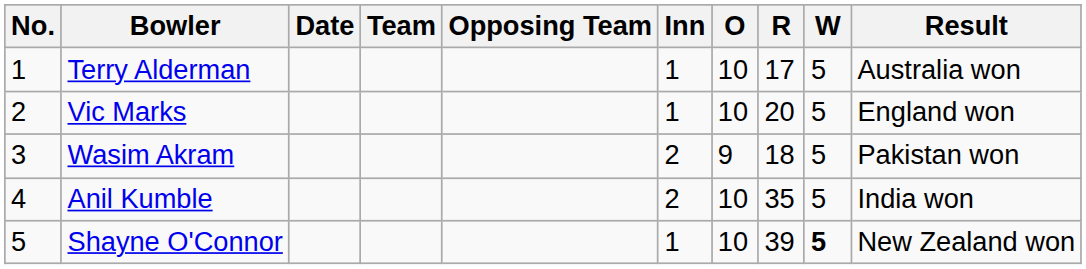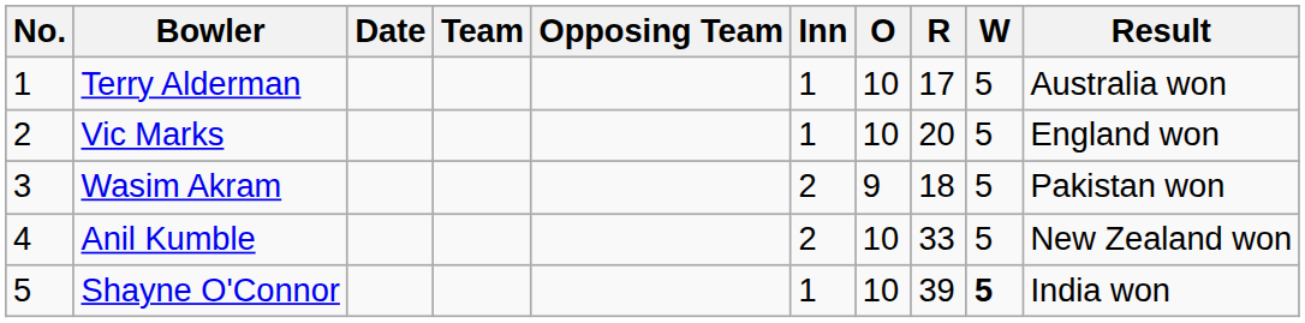Anil Kumble | R: 35 -> 33
Anil Kumble | Result: India won -> New Zealand won
Shayne O'Connor | Result: New Zealand won -> India won
